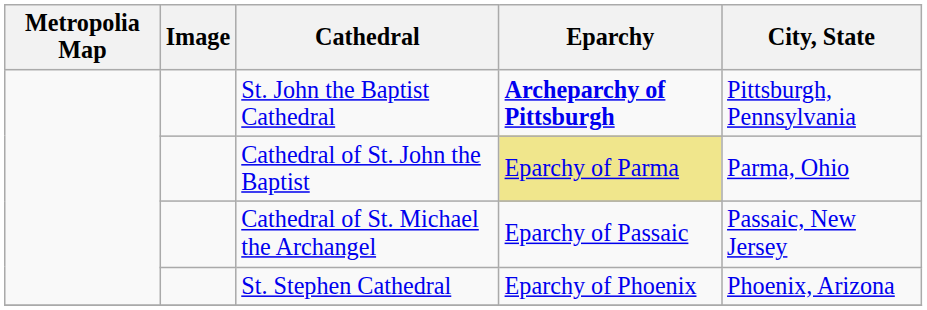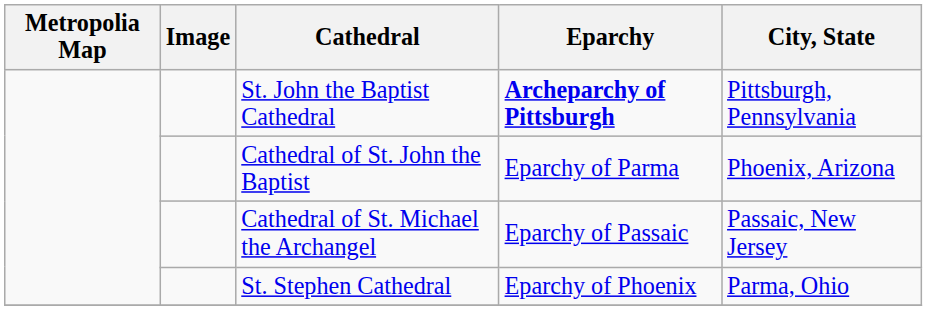Cathedral of St. John the Baptist | Eparchy: khaki background -> no background
Cathedral of St. John the Baptist | City, State: Parma, Ohio -> Phoenix, Arizona
St. Stephen Cathedral | City, State: Phoenix, Arizona -> Parma, Ohio
